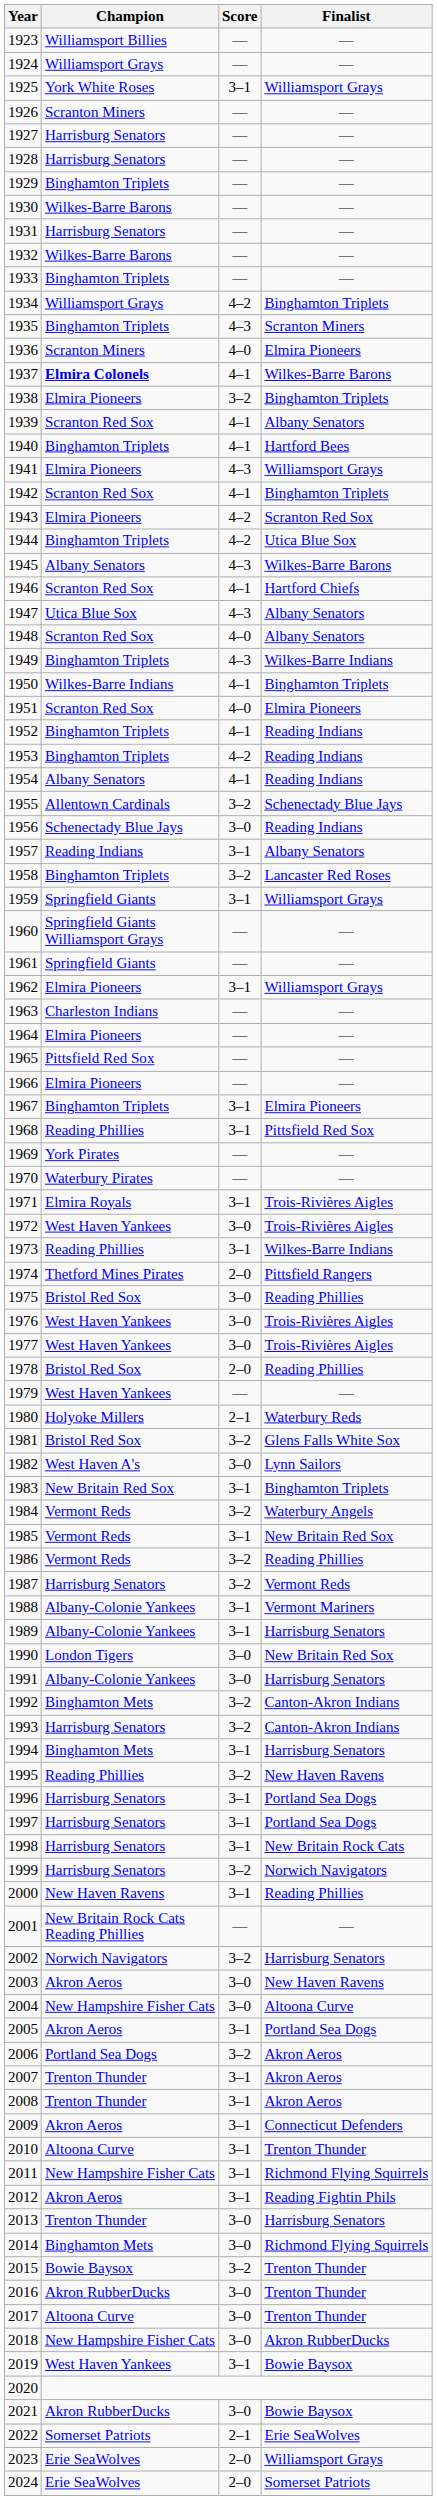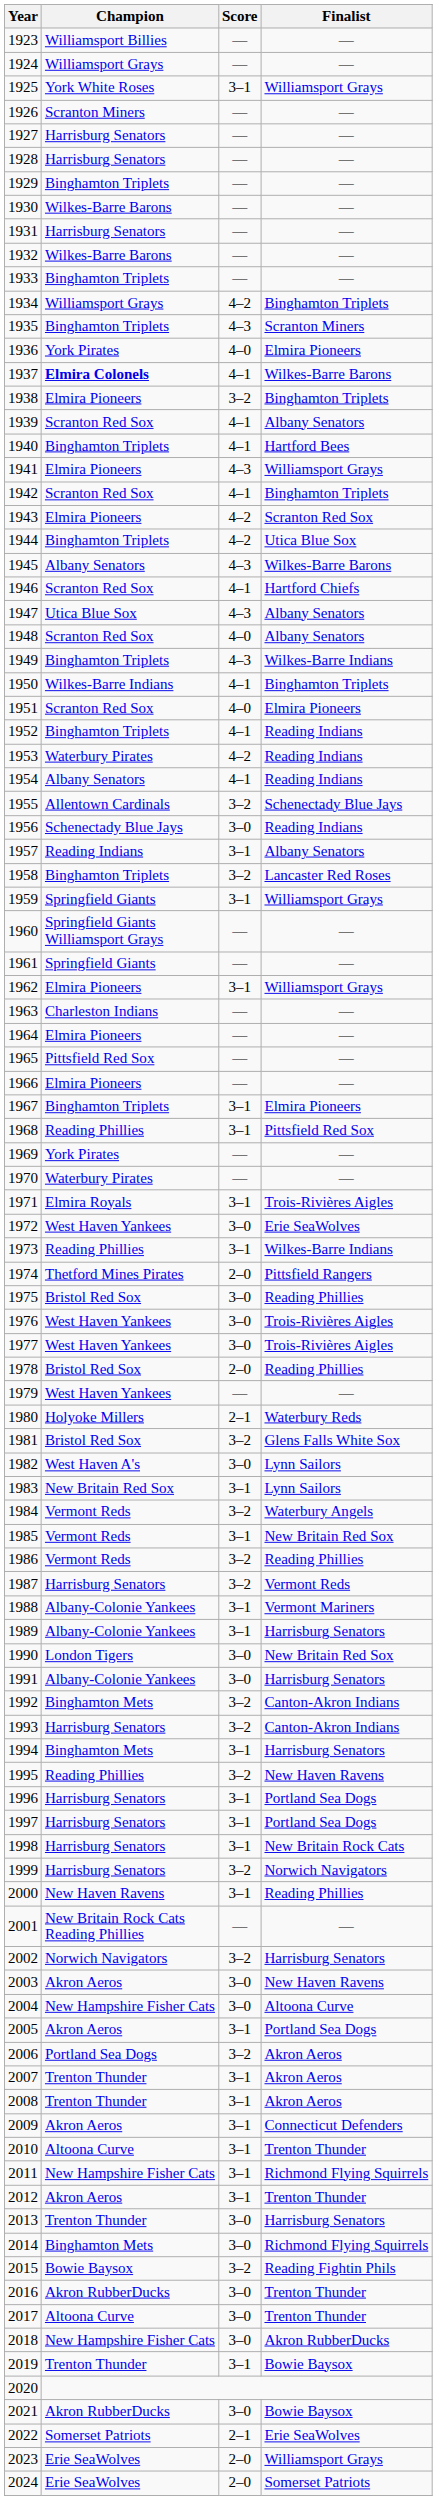1936 | Champion: Scranton Miners -> York Pirates
1953 | Champion: Binghamton Triplets -> Waterbury Pirates
1972 | Finalist: Trois-Rivières Aigles -> Erie SeaWolves
1983 | Finalist: Binghamton Triplets -> Lynn Sailors
2012 | Finalist: Reading Fightin Phils -> Trenton Thunder
2015 | Finalist: Trenton Thunder -> Reading Fightin Phils
2019 | Champion: West Haven Yankees -> Trenton Thunder
